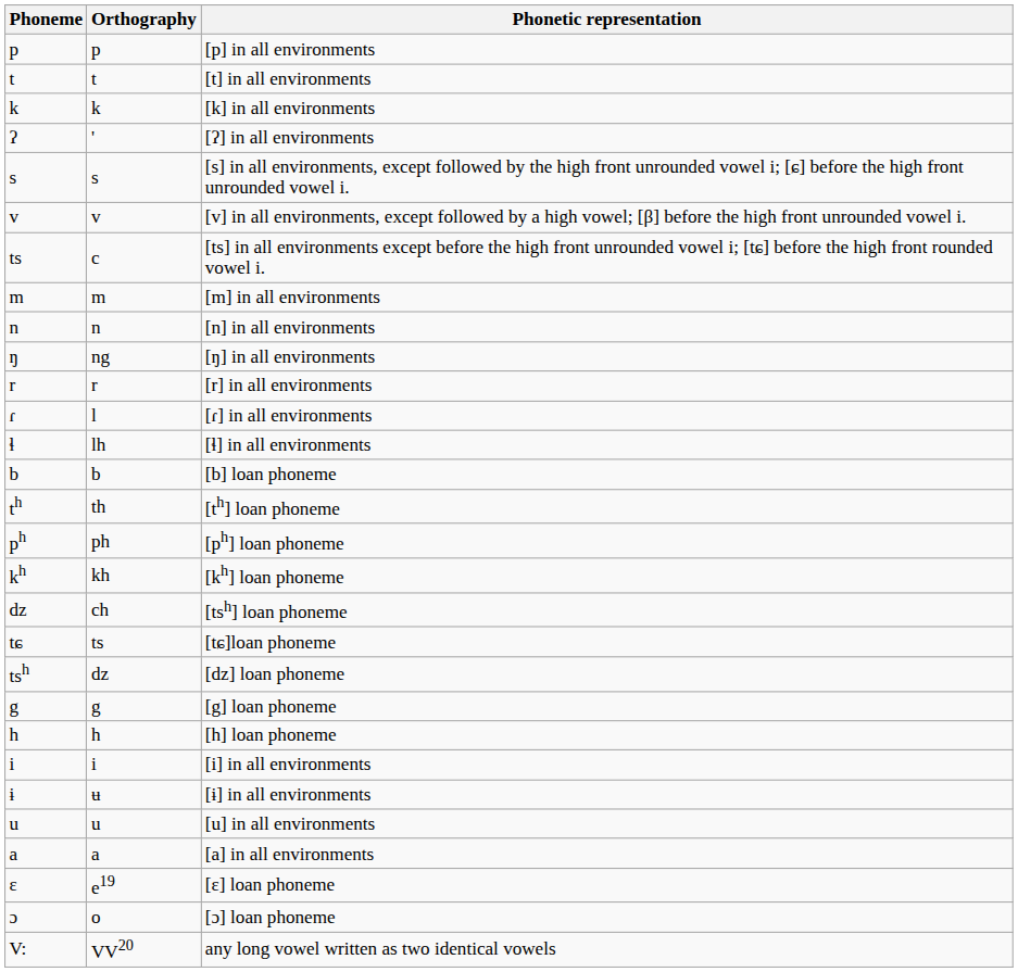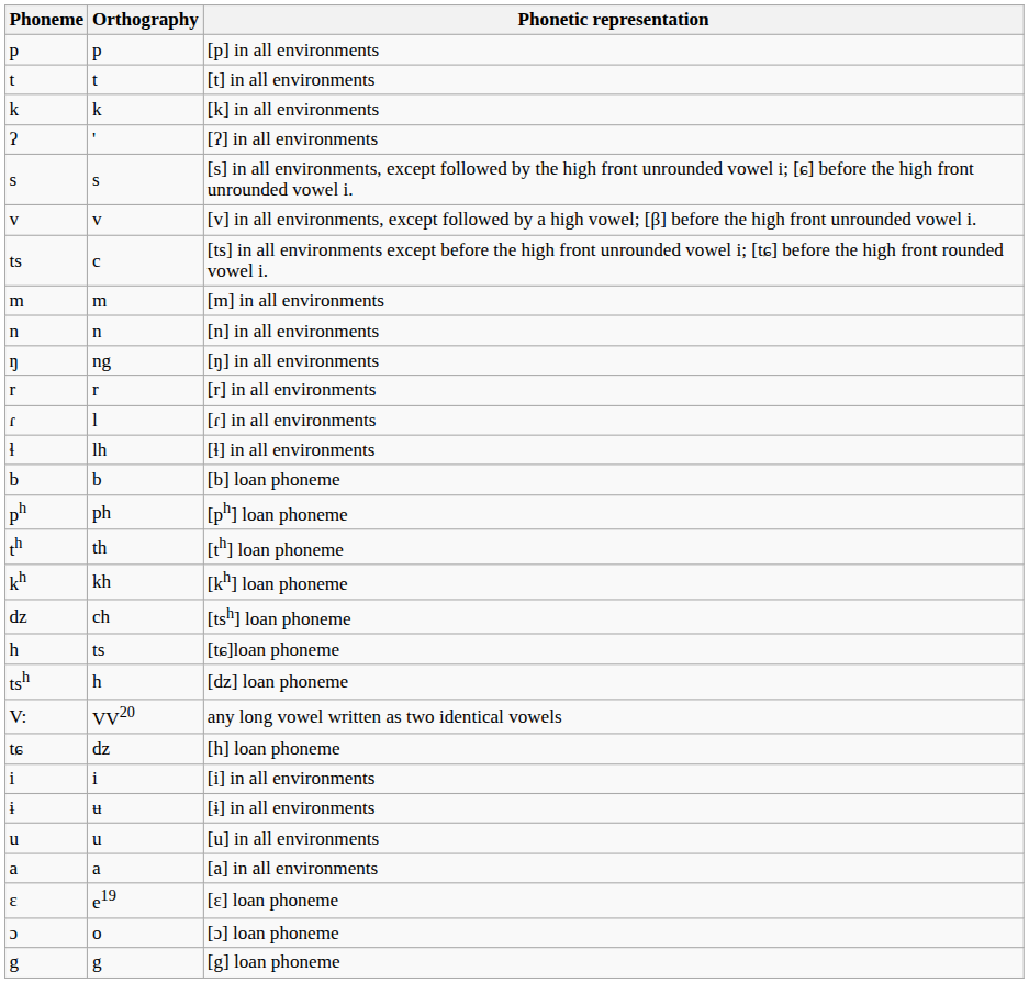rows swapped: [ph] loan phoneme <-> [th] loan phoneme
[tɕ]loan phoneme | Phoneme: tɕ -> h
[dz] loan phoneme | Orthography: dz -> h
rows swapped: [g] loan phoneme <-> any long vowel written as two identical vowels
[h] loan phoneme | Phoneme: h -> tɕ
[h] loan phoneme | Orthography: h -> dz
